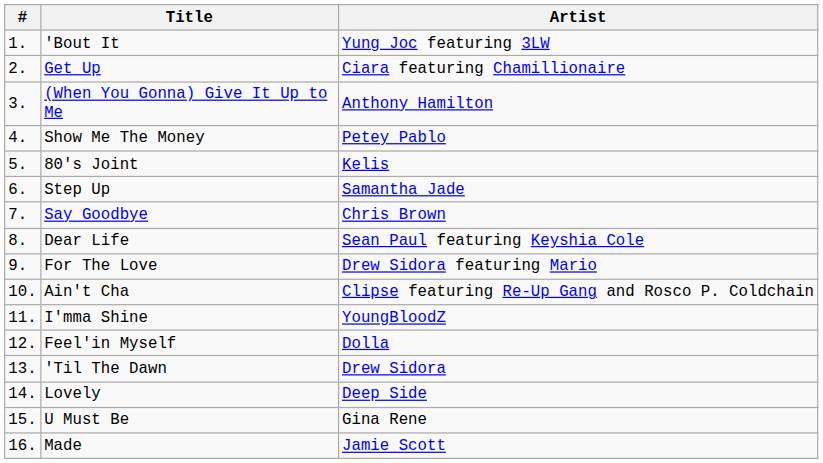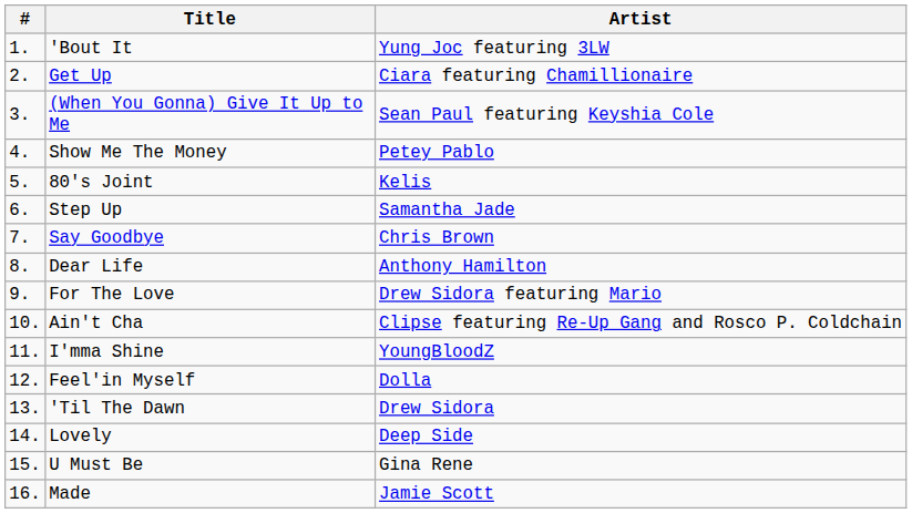(When You Gonna) Give It Up to Me | Artist: Anthony Hamilton -> Sean Paul featuring Keyshia Cole
Dear Life | Artist: Sean Paul featuring Keyshia Cole -> Anthony Hamilton
